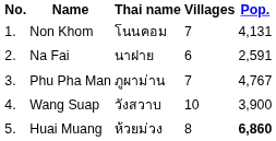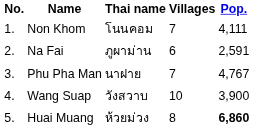Non Khom | Pop.: 4,131 -> 4,111
Na Fai | Thai name: นาฝาย -> ภูผาม่าน
Phu Pha Man | Thai name: ภูผาม่าน -> นาฝาย
